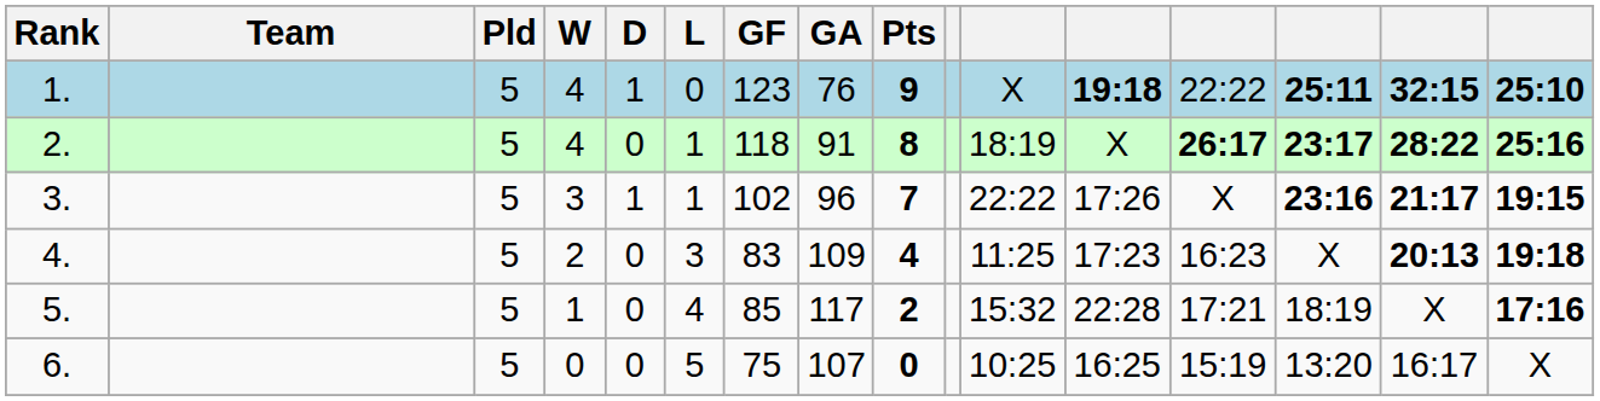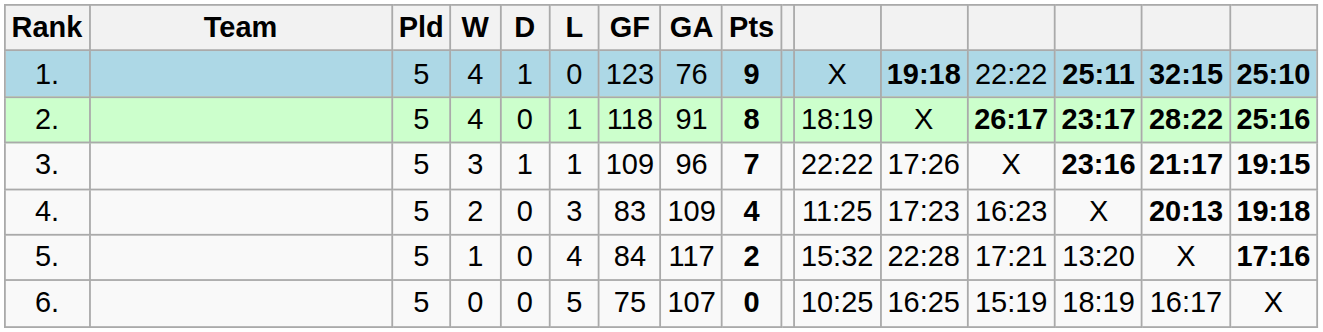3. | GF: 102 -> 109
5. | GF: 85 -> 84
5. | column 14: 18:19 -> 13:20
6. | column 14: 13:20 -> 18:19
